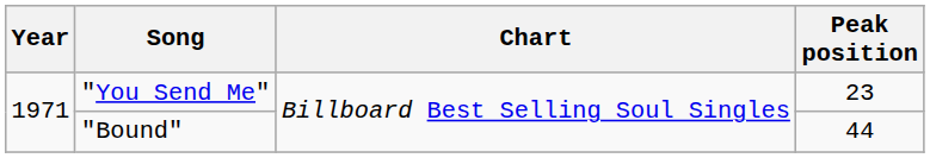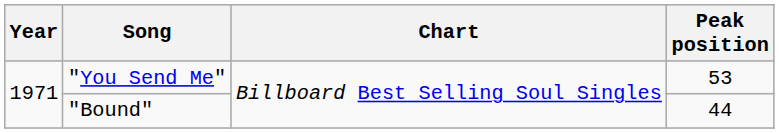"You Send Me" | Peak position: 23 -> 53
